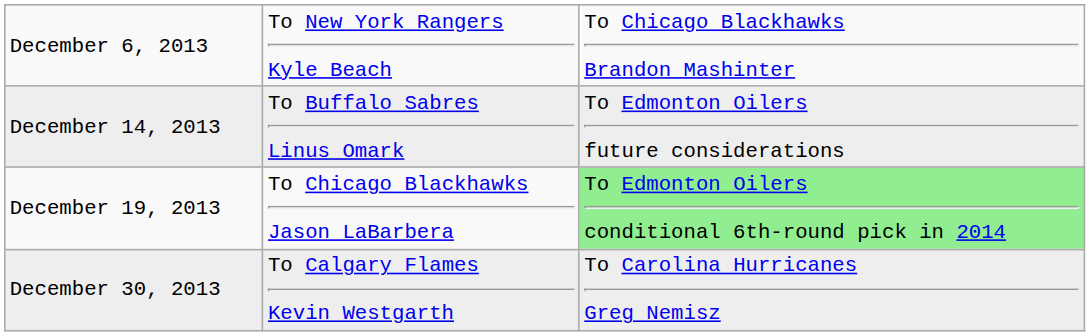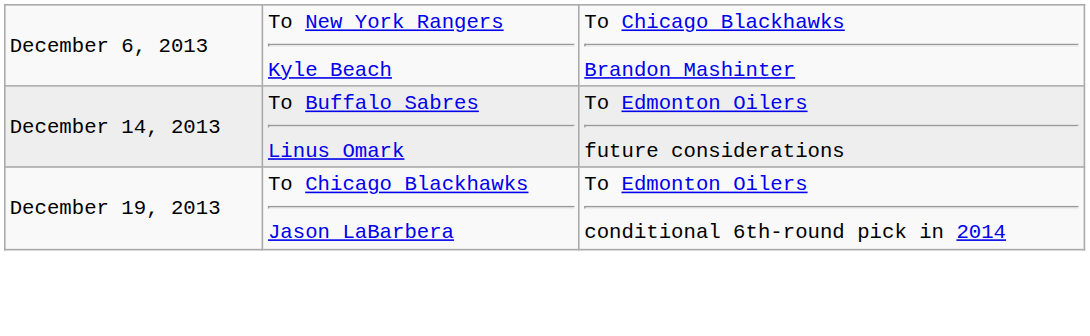December 19, 2013 | column 3: lightgreen background -> no background
- row: December 30, 2013 | To Calgary Flames Kevin Westgarth | To Carolina Hurricanes Greg Nemisz
